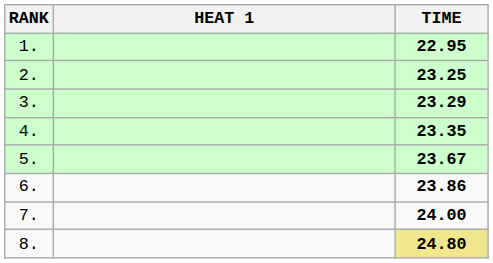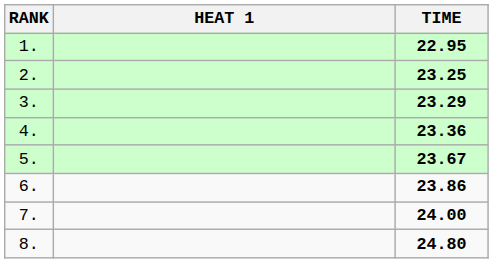4. | TIME: 23.35 -> 23.36
8. | TIME: khaki background -> no background
